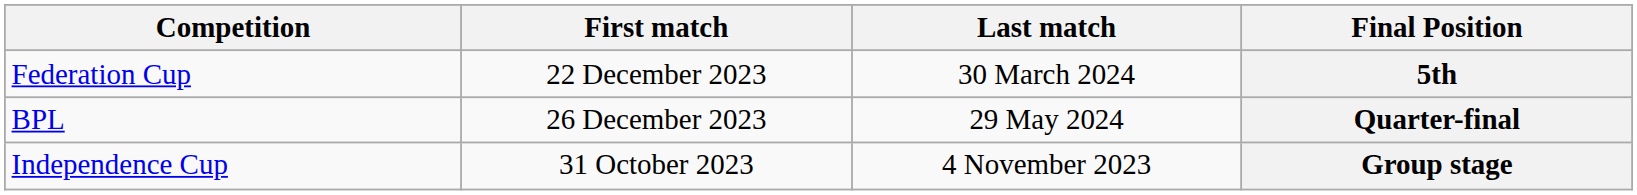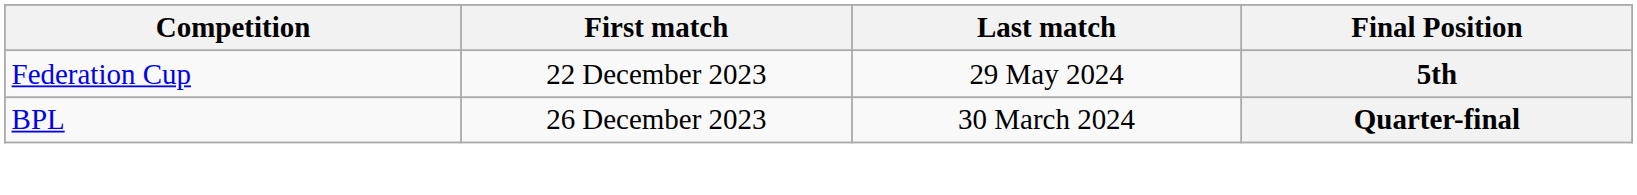5th | Last match: 30 March 2024 -> 29 May 2024
Quarter-final | Last match: 29 May 2024 -> 30 March 2024
- row: Independence Cup | 31 October 2023 | 4 November 2023 | Group stage
